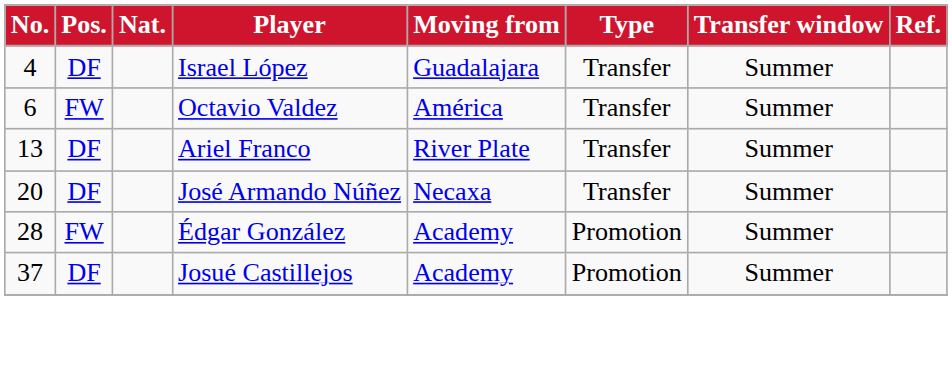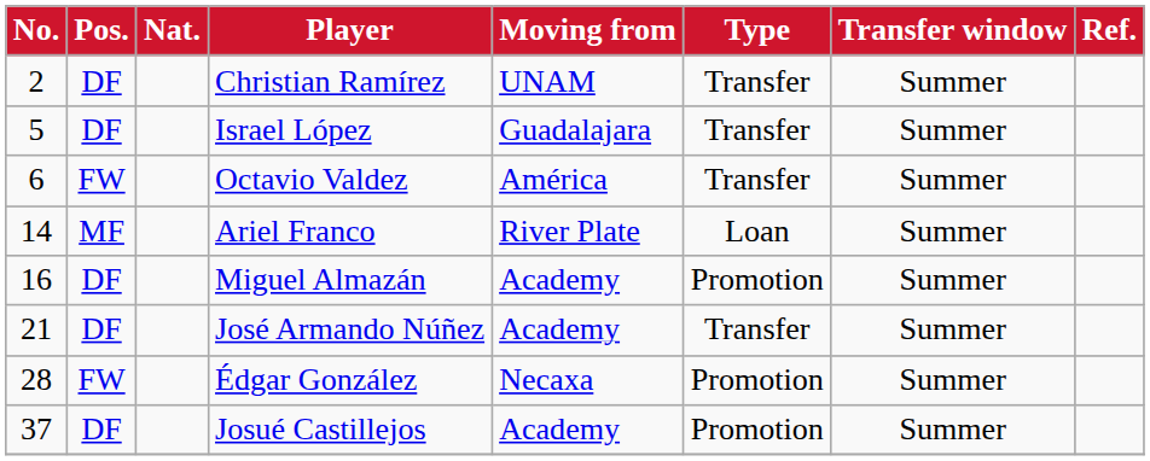+ row: 2 | DF | Christian Ramírez | UNAM | Transfer | Summer
Israel López | No.: 4 -> 5
Ariel Franco | No.: 13 -> 14
Ariel Franco | Pos.: DF -> MF
Ariel Franco | Type: Transfer -> Loan
+ row: 16 | DF | Miguel Almazán | Academy | Promotion | Summer
José Armando Núñez | No.: 20 -> 21
José Armando Núñez | Moving from: Necaxa -> Academy
Édgar González | Moving from: Academy -> Necaxa
